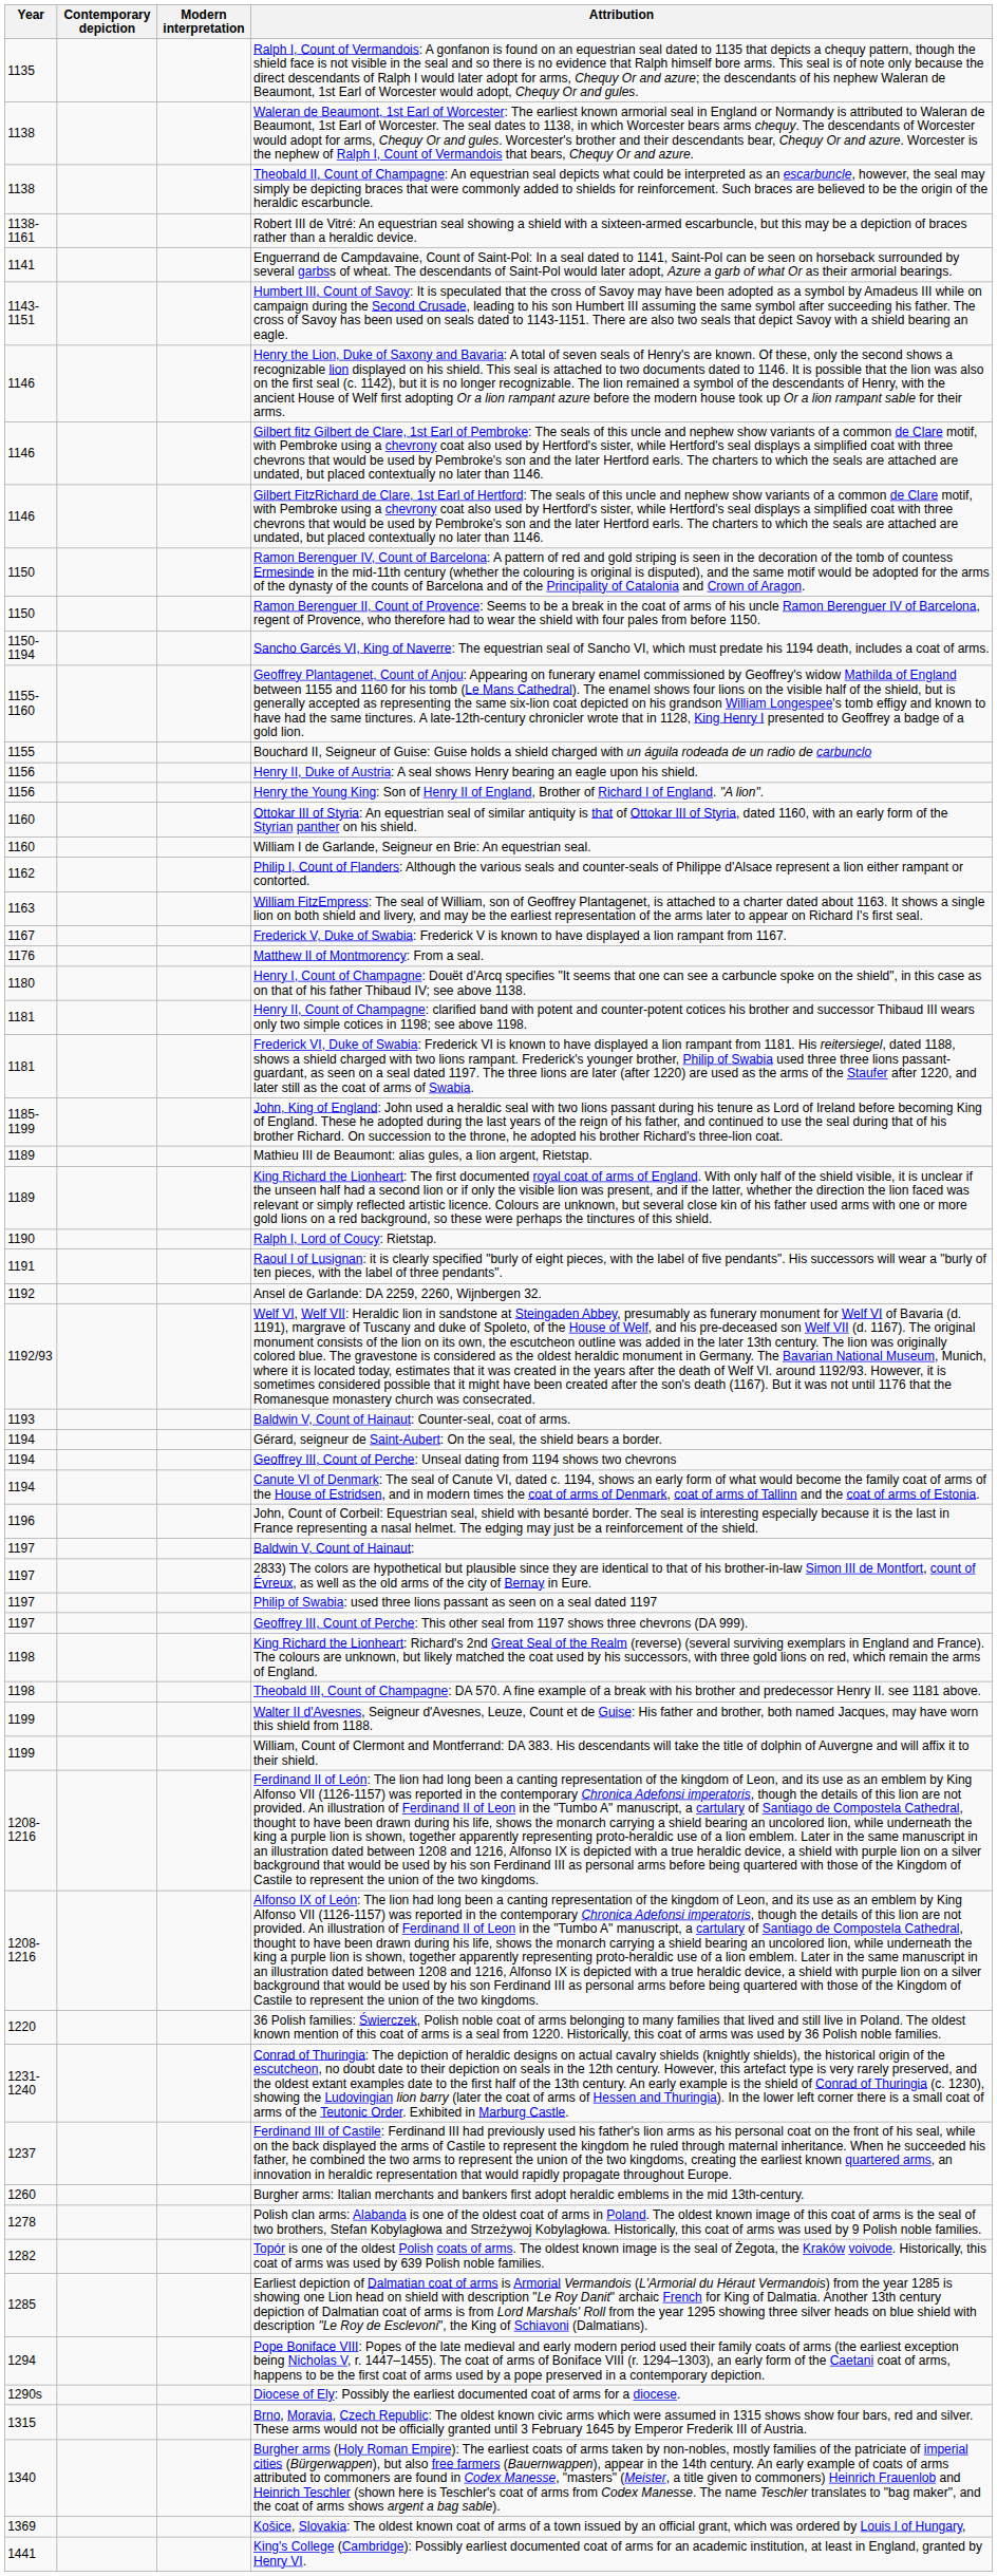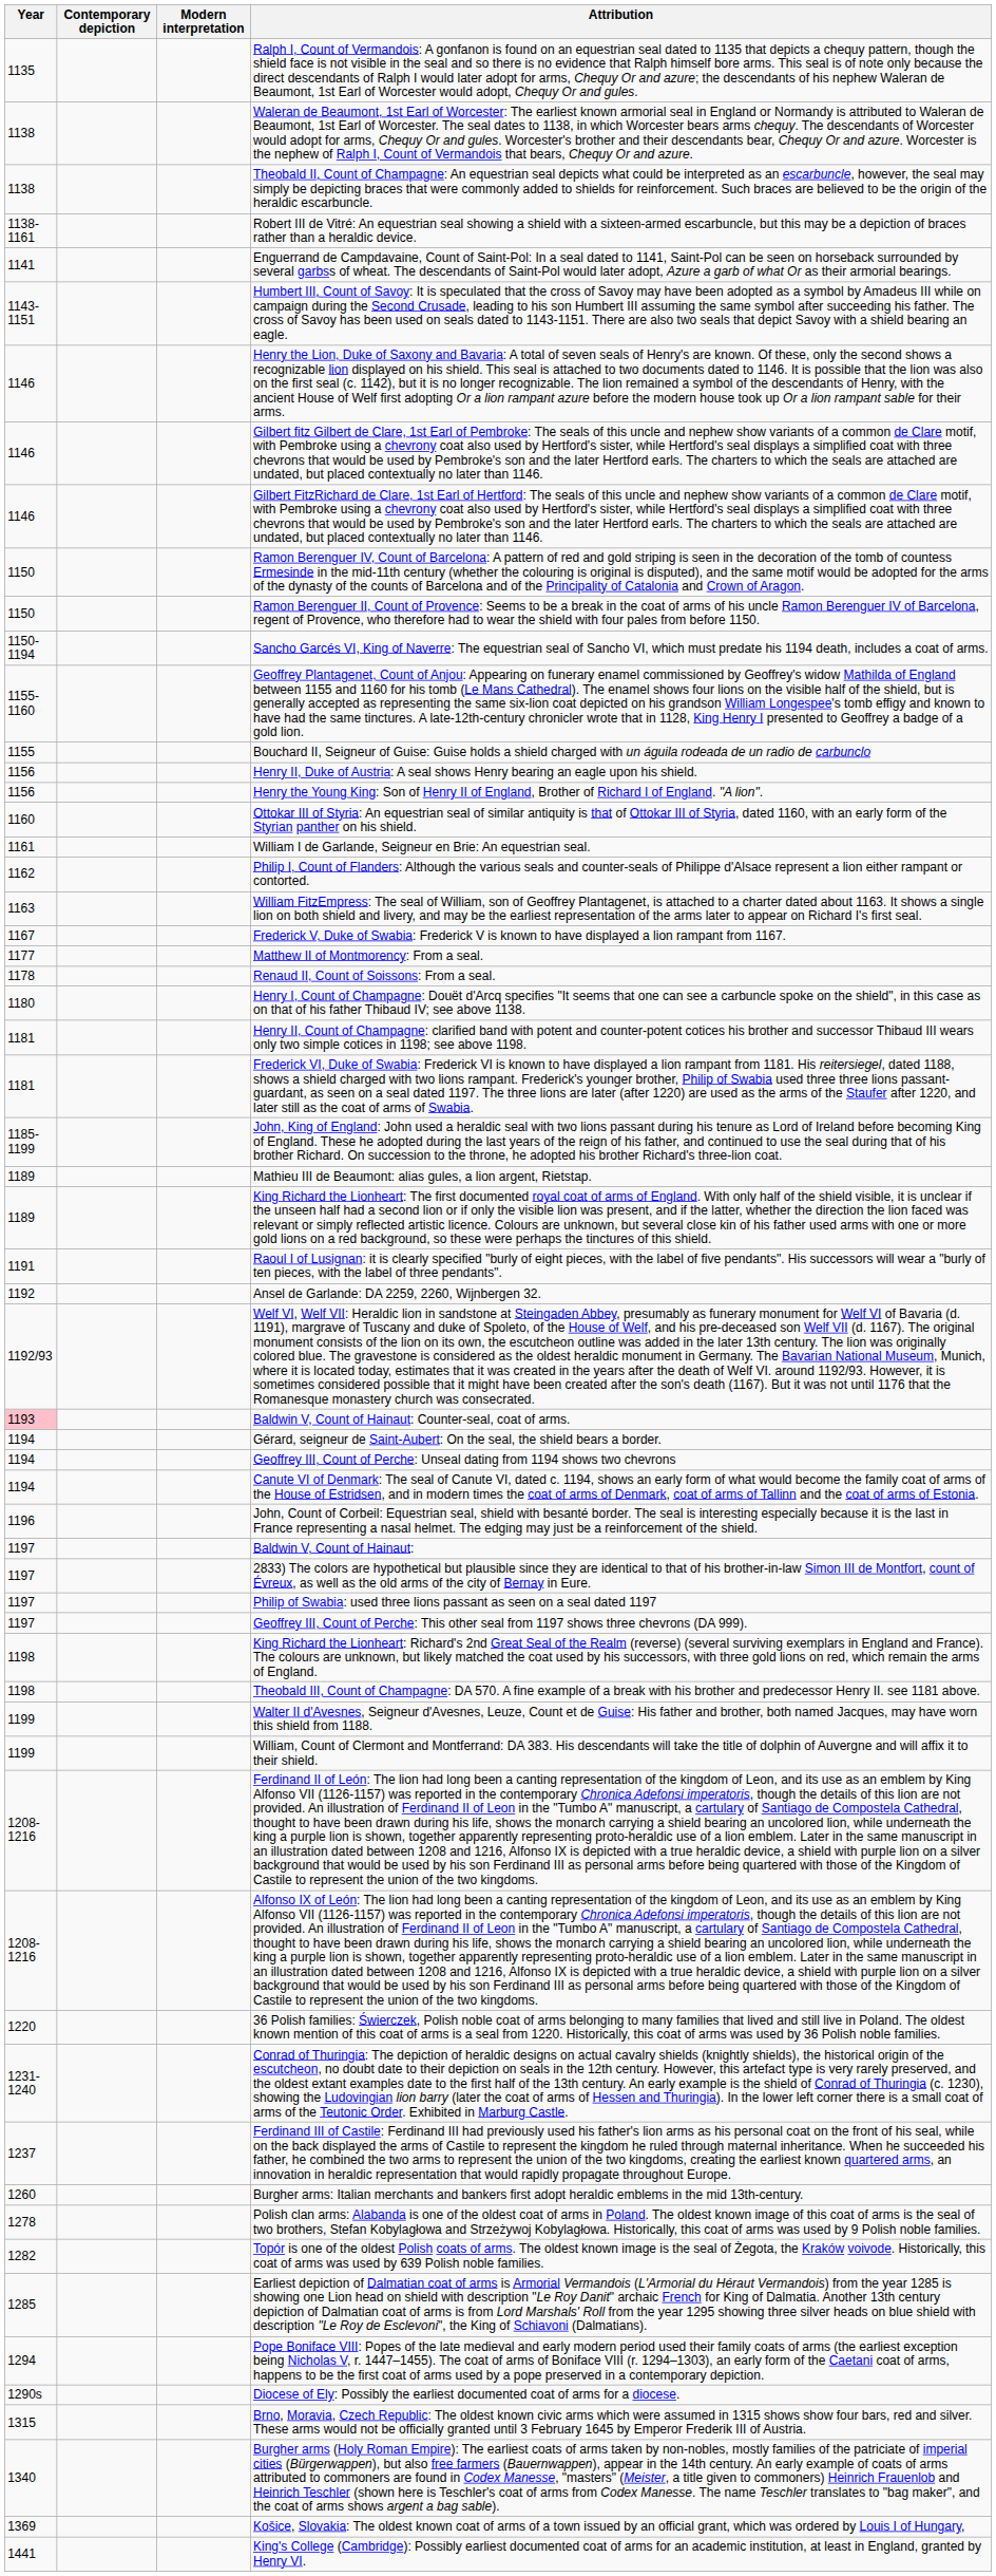William I de Garlande, Seigneur en Brie: An equestrian seal. | Year: 1160 -> 1161
Matthew II of Montmorency: From a seal. | Year: 1176 -> 1177
+ row: 1178 | Renaud II, Count of Soissons: From a seal.
- row: 1190 | Ralph I, Lord of Coucy: Rietstap.
Baldwin V, Count of Hainaut: Counter-seal, coat of arms. | Year: no background -> pink background
